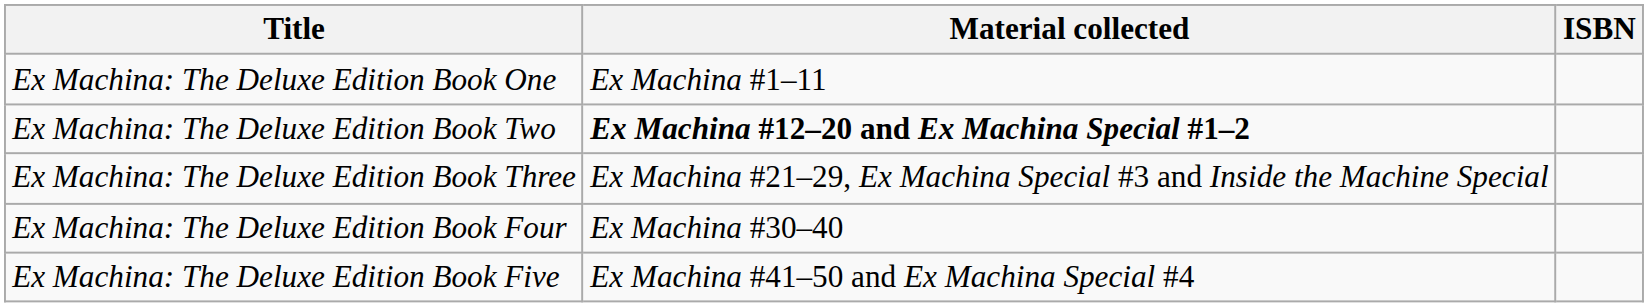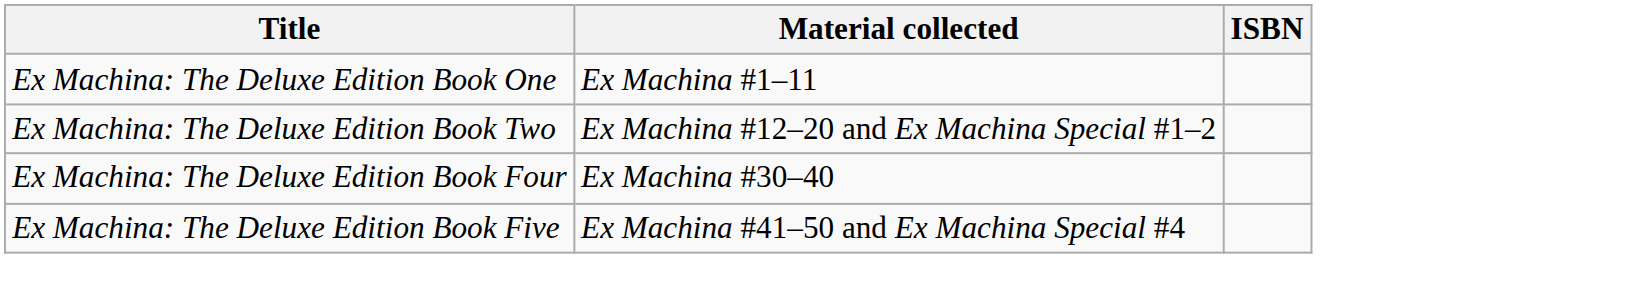Ex Machina: The Deluxe Edition Book Two | Material collected: bold -> normal
- row: Ex Machina: The Deluxe Edition Book Three | Ex Machina #21–29, Ex Machina Special #3 and Inside the Machine Special
